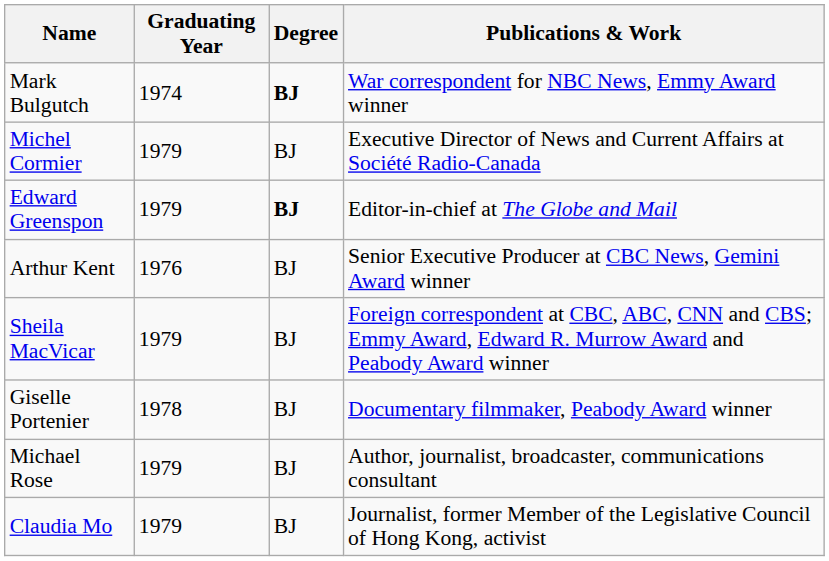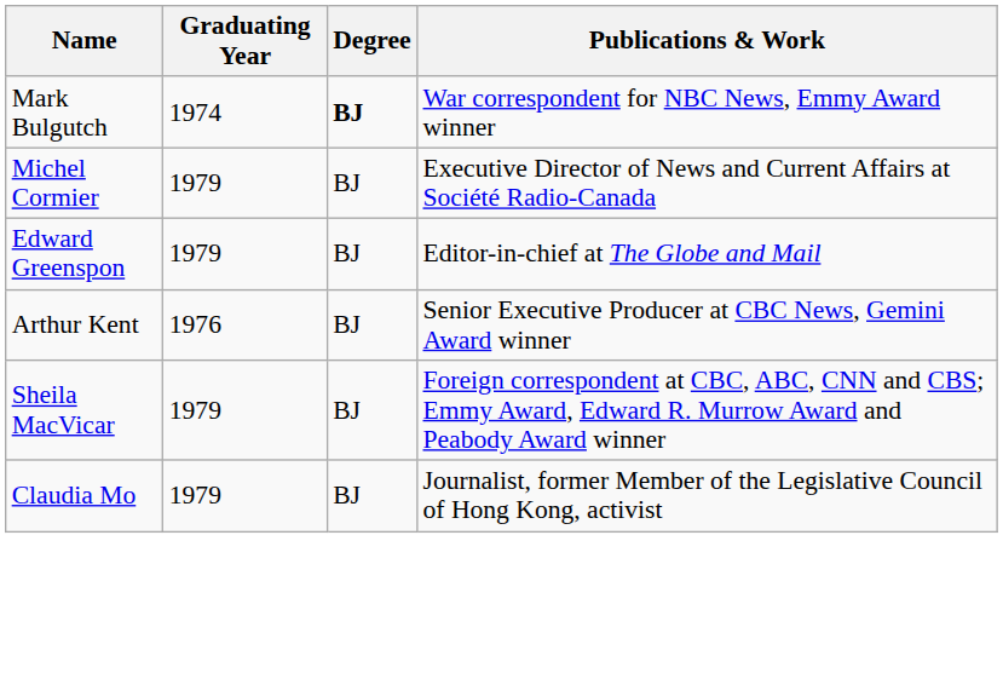Edward Greenspon | Degree: bold -> normal
- row: Giselle Portenier | 1978 | BJ | Documentary filmmaker, Peabody Award winner
- row: Michael Rose | 1979 | BJ | Author, journalist, broadcaster, communications consultant
